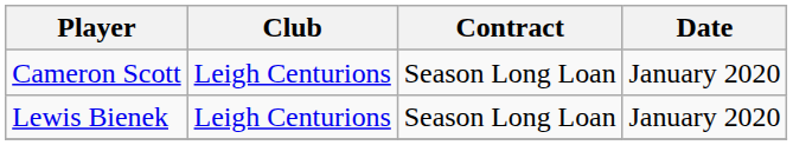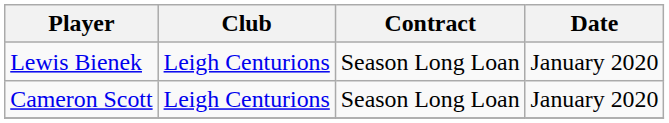rows swapped: Cameron Scott <-> Lewis Bienek
